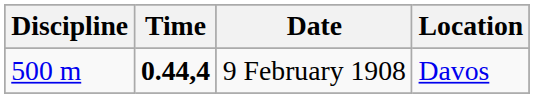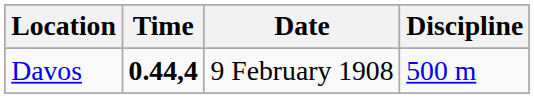columns swapped: Discipline <-> Location
